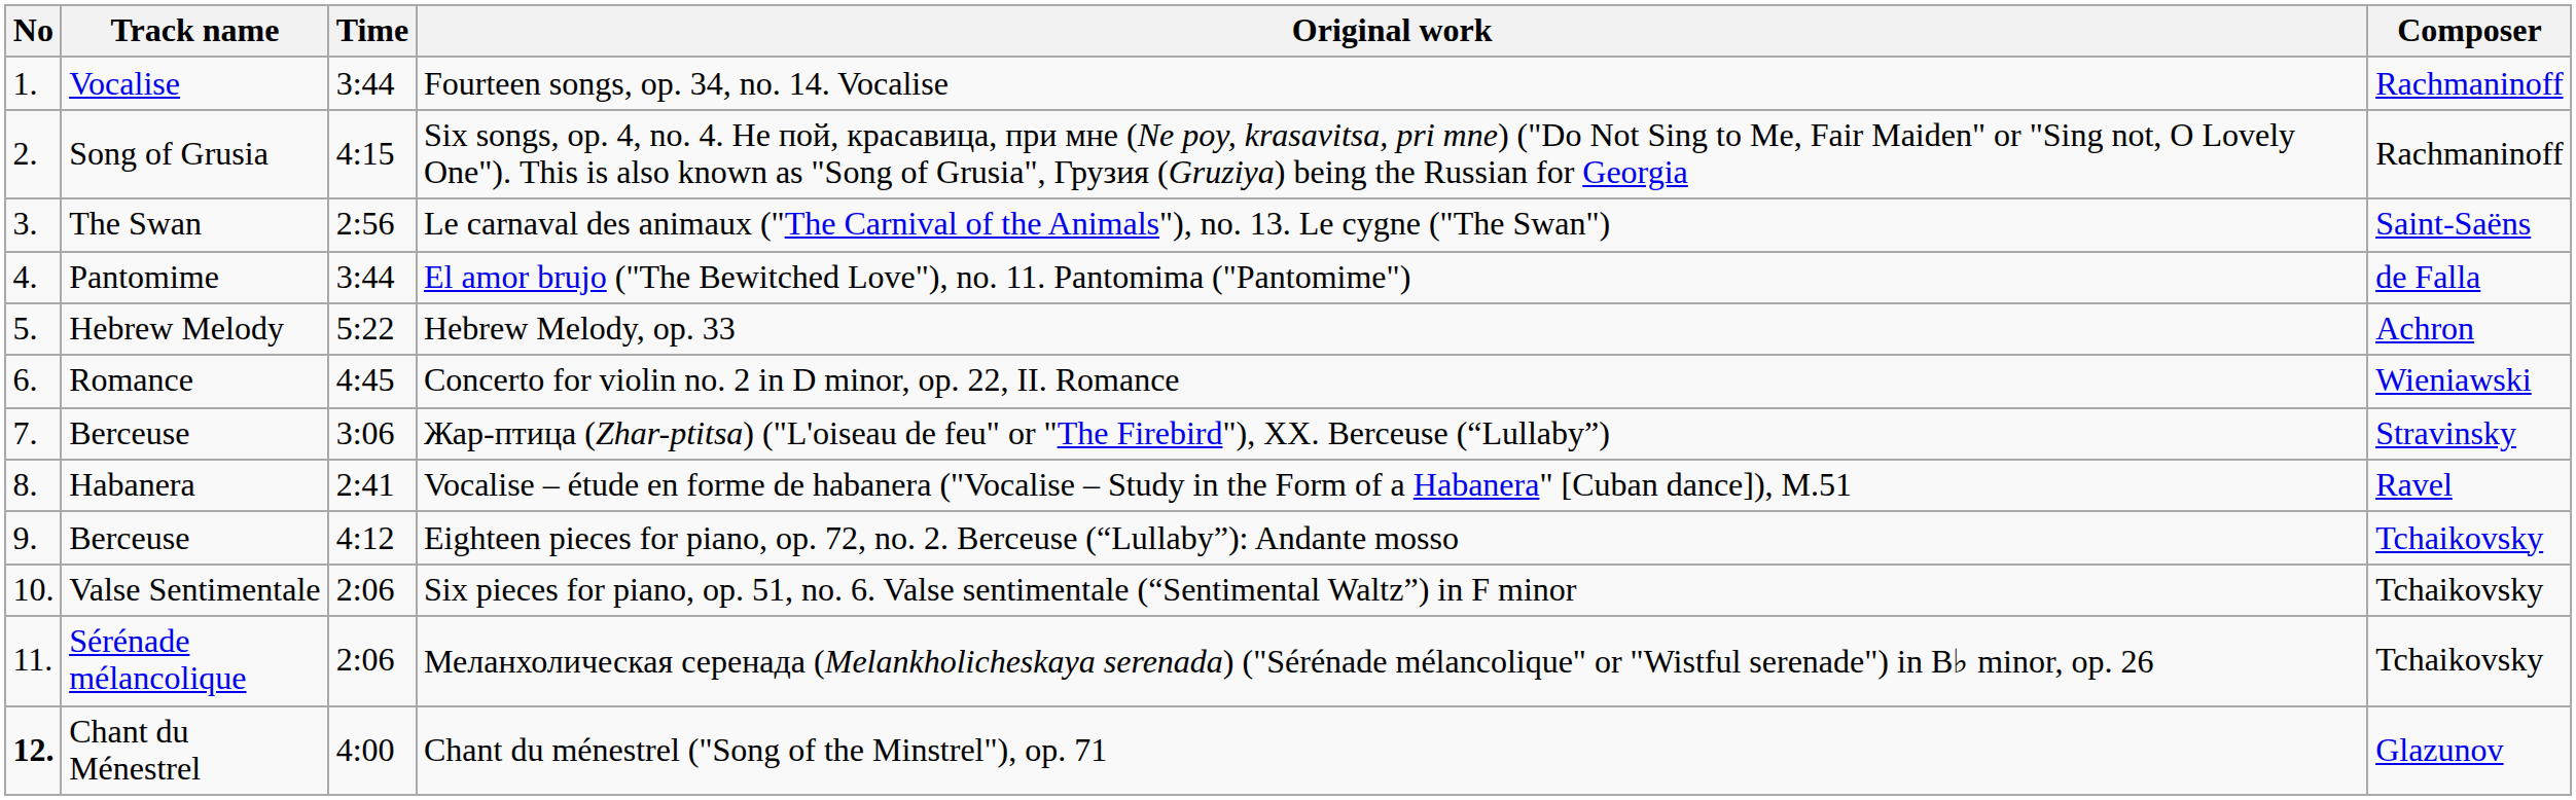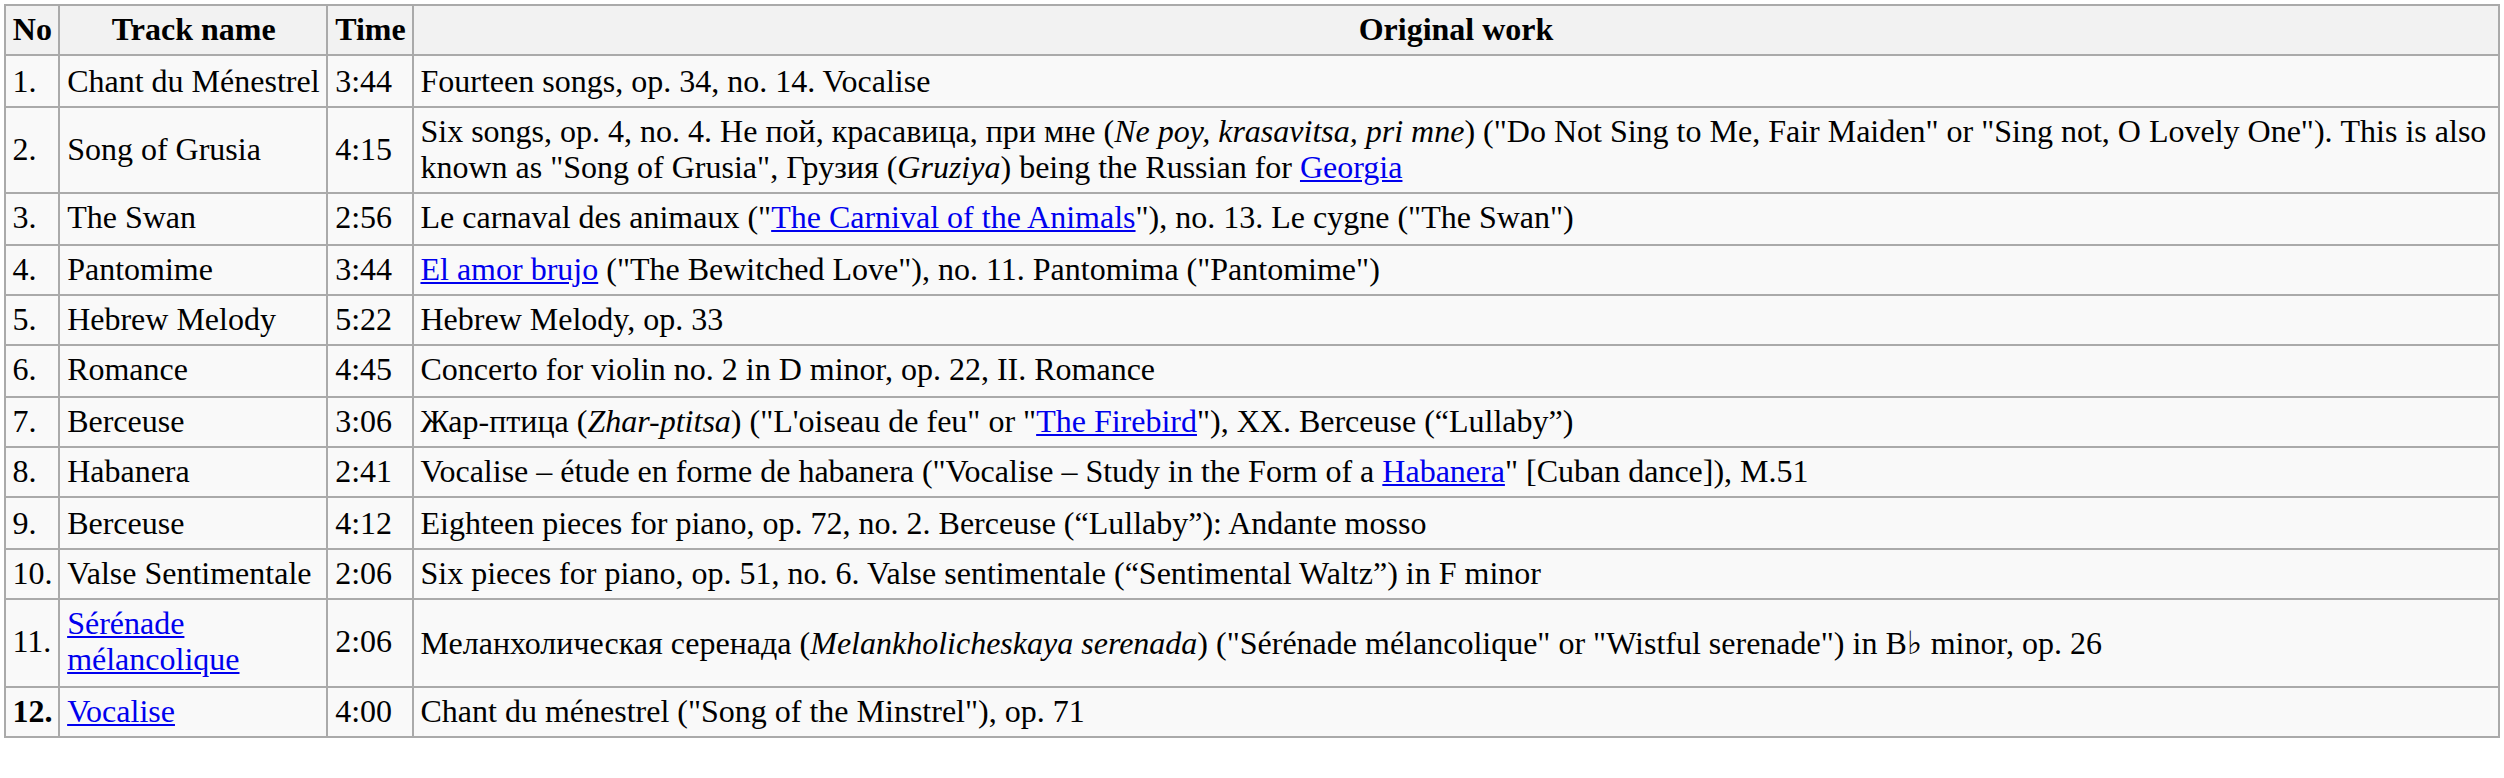- column: Composer | Rachmaninoff | Rachmaninoff | Saint-Saëns | de Falla | Achron | Wieniawski | Stravinsky | Ravel | Tchaikovsky | Tchaikovsky | Tchaikovsky | Glazunov
Fourteen songs, op. 34, no. 14. Vocalise | Track name: Vocalise -> Chant du Ménestrel
Chant du ménestrel ("Song of the Minstrel"), op. 71 | Track name: Chant du Ménestrel -> Vocalise
